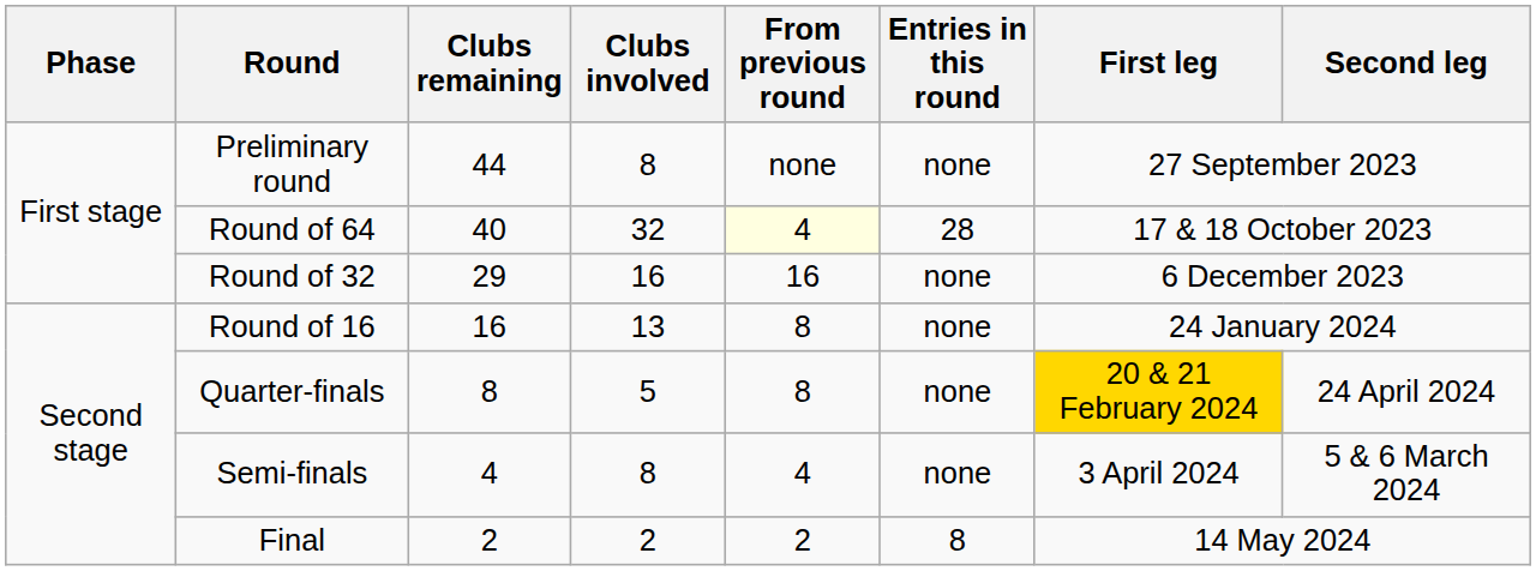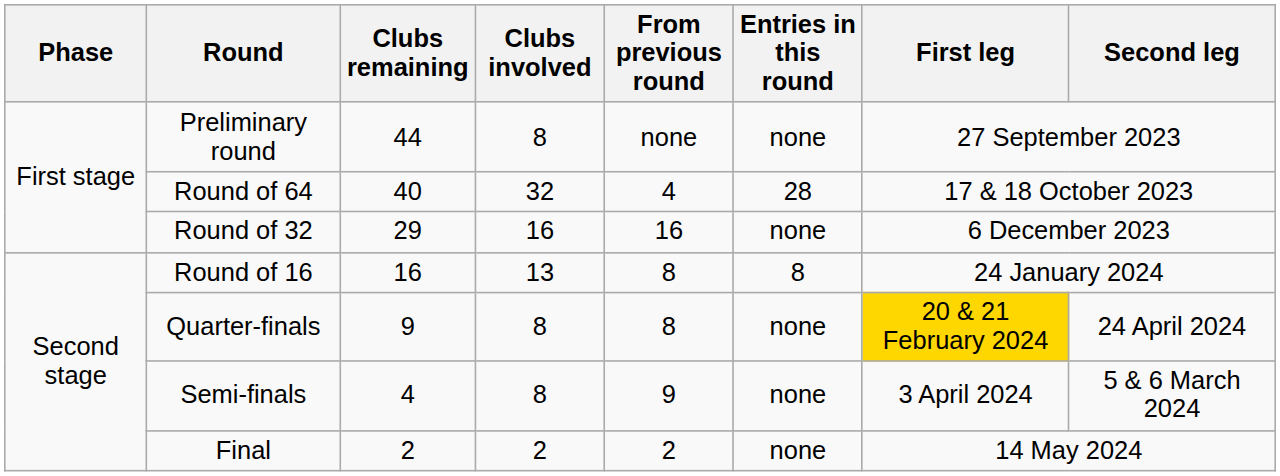Round of 64 | From previous round: lightyellow background -> no background
Round of 16 | Entries in this round: none -> 8
Quarter-finals | Clubs remaining: 8 -> 9
Quarter-finals | Clubs involved: 5 -> 8
Semi-finals | From previous round: 4 -> 9
Final | Entries in this round: 8 -> none
